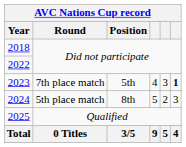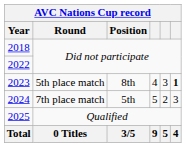2023 | Round: 7th place match -> 5th place match
2023 | Position: 5th -> 8th
2024 | Round: 5th place match -> 7th place match
2024 | Position: 8th -> 5th
